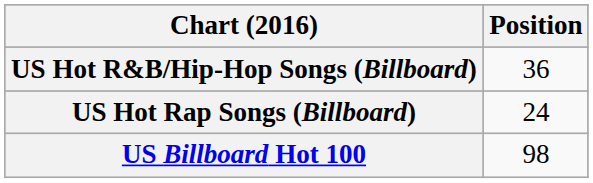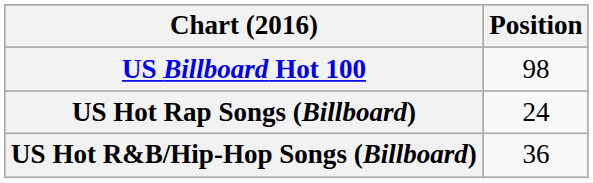rows swapped: US Billboard Hot 100 <-> US Hot R&B/Hip-Hop Songs (Billboard)
